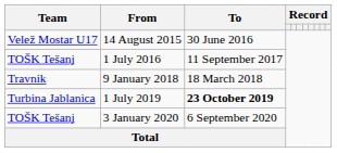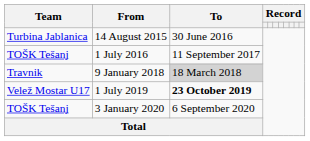14 August 2015 | Team: Velež Mostar U17 -> Turbina Jablanica
9 January 2018 | To: no background -> lightgrey background
1 July 2019 | Team: Turbina Jablanica -> Velež Mostar U17
